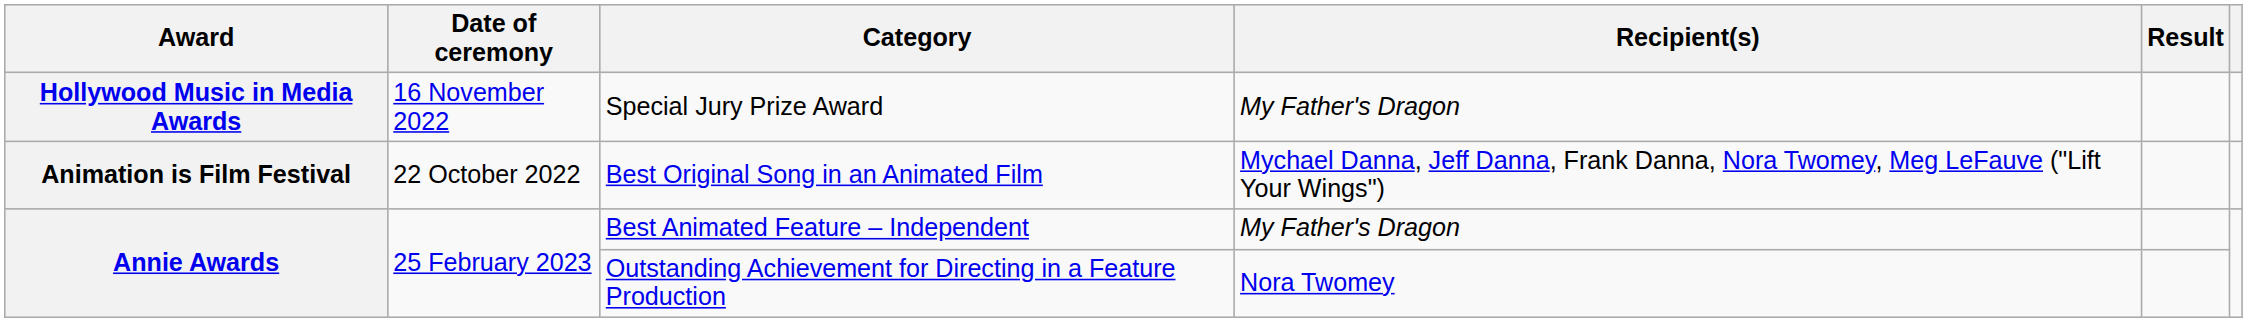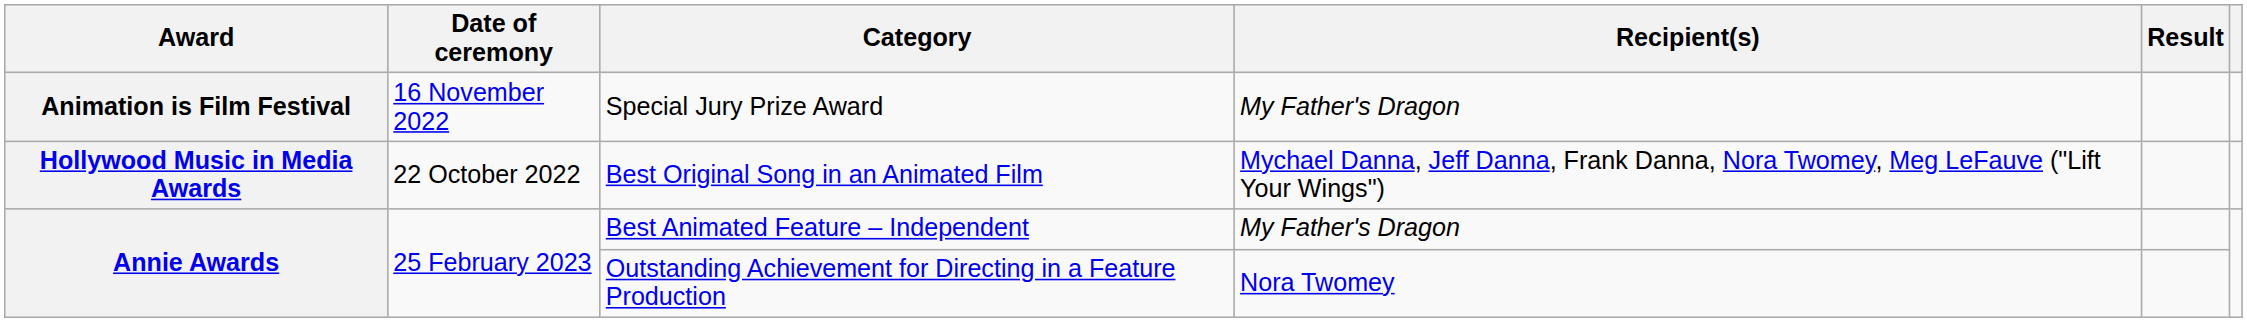Special Jury Prize Award | Award: Hollywood Music in Media Awards -> Animation is Film Festival
Best Original Song in an Animated Film | Award: Animation is Film Festival -> Hollywood Music in Media Awards
